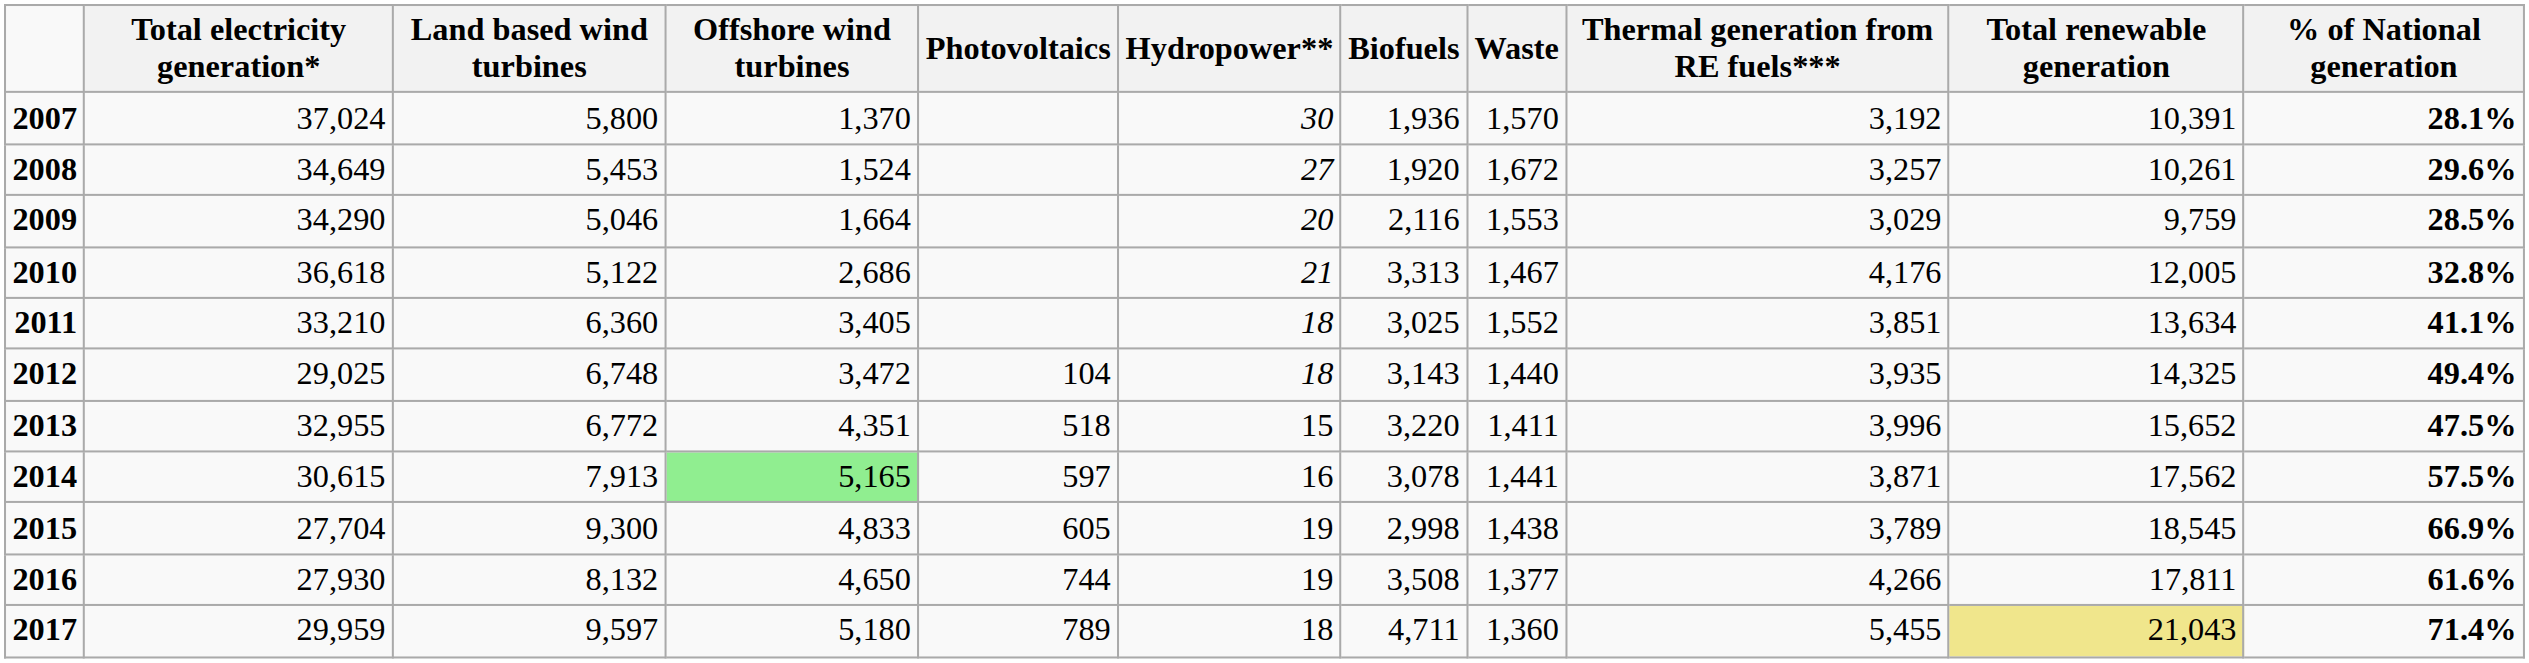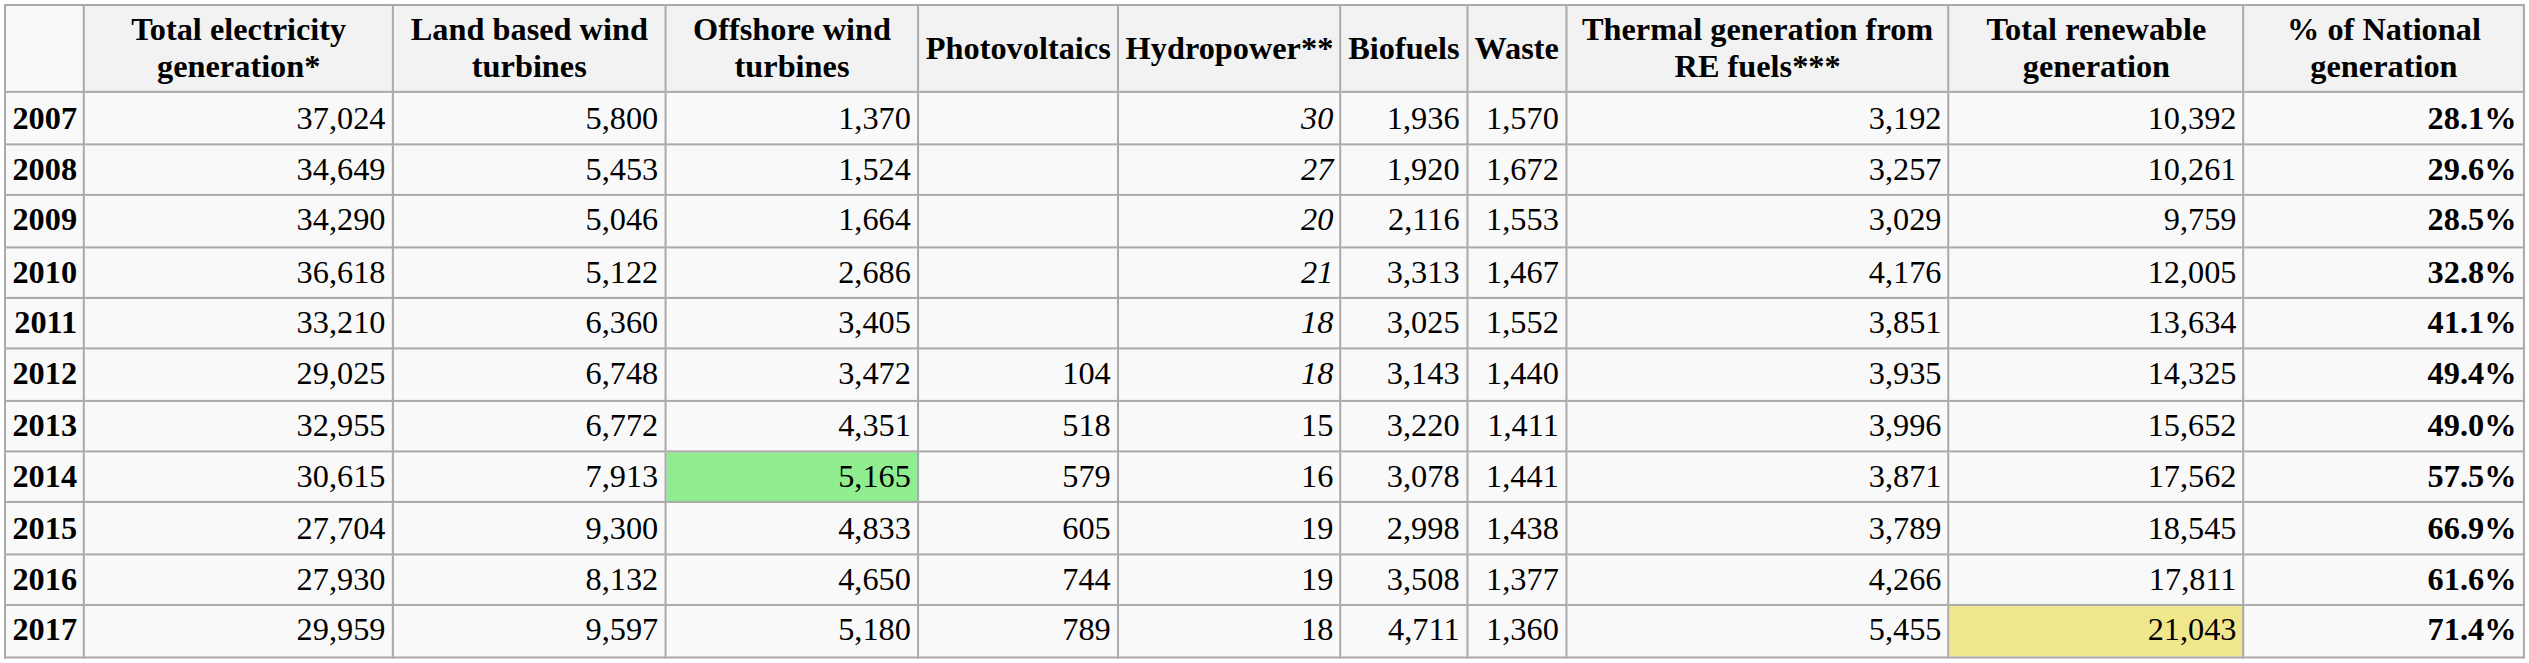2007 | Total renewable generation: 10,391 -> 10,392
2013 | % of National generation: 47.5% -> 49.0%
2014 | Photovoltaics: 597 -> 579
